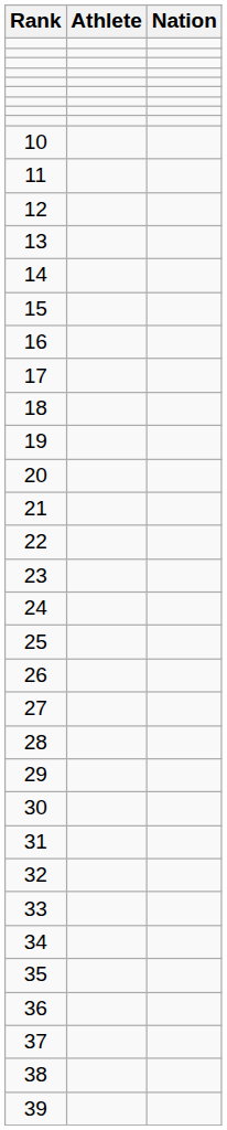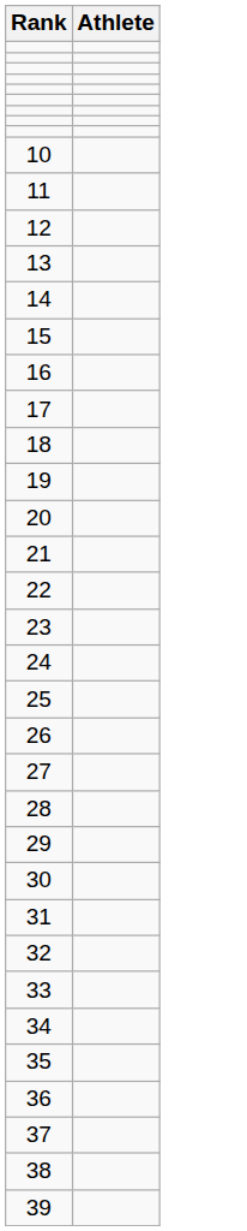- column: Nation
